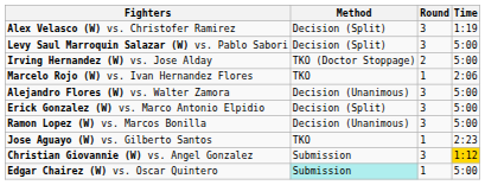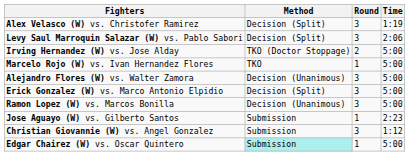Levy Saul Marroquin Salazar (W) vs. Pablo Sabori | Time: 5:00 -> 2:06
Marcelo Rojo (W) vs. Ivan Hernandez Flores | Time: 2:06 -> 5:00
Jose Aguayo (W) vs. Gilberto Santos | Method: TKO -> Submission
Christian Giovannie (W) vs. Angel Gonzalez | Time: gold background -> no background
